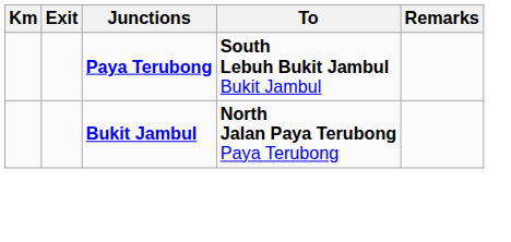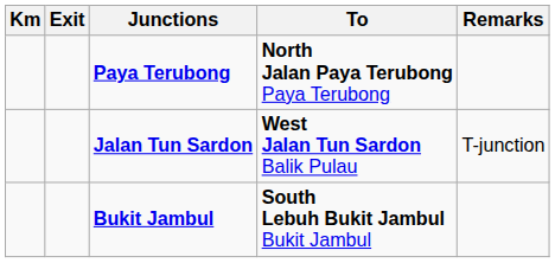Paya Terubong | To: South Lebuh Bukit Jambul Bukit Jambul -> North Jalan Paya Terubong Paya Terubong
+ row: Jalan Tun Sardon | West Jalan Tun Sardon Balik Pulau | T-junction
Bukit Jambul | To: North Jalan Paya Terubong Paya Terubong -> South Lebuh Bukit Jambul Bukit Jambul
